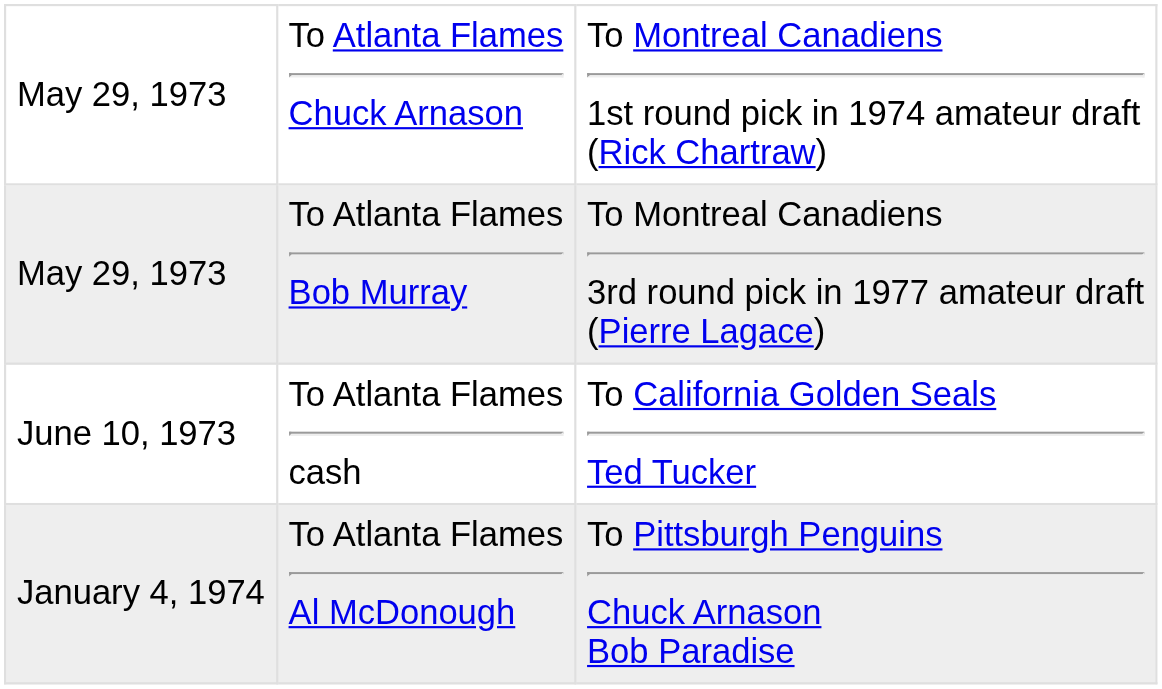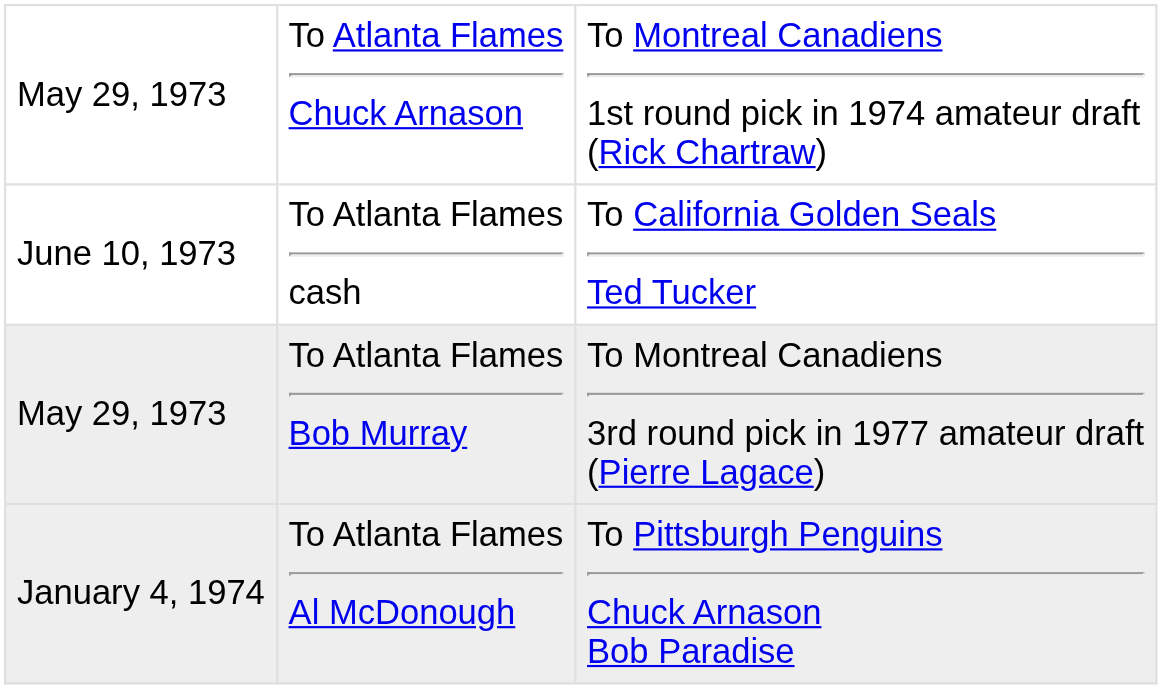rows swapped: May 29, 1973 / To Atlanta Flames Bob Murray <-> June 10, 1973
